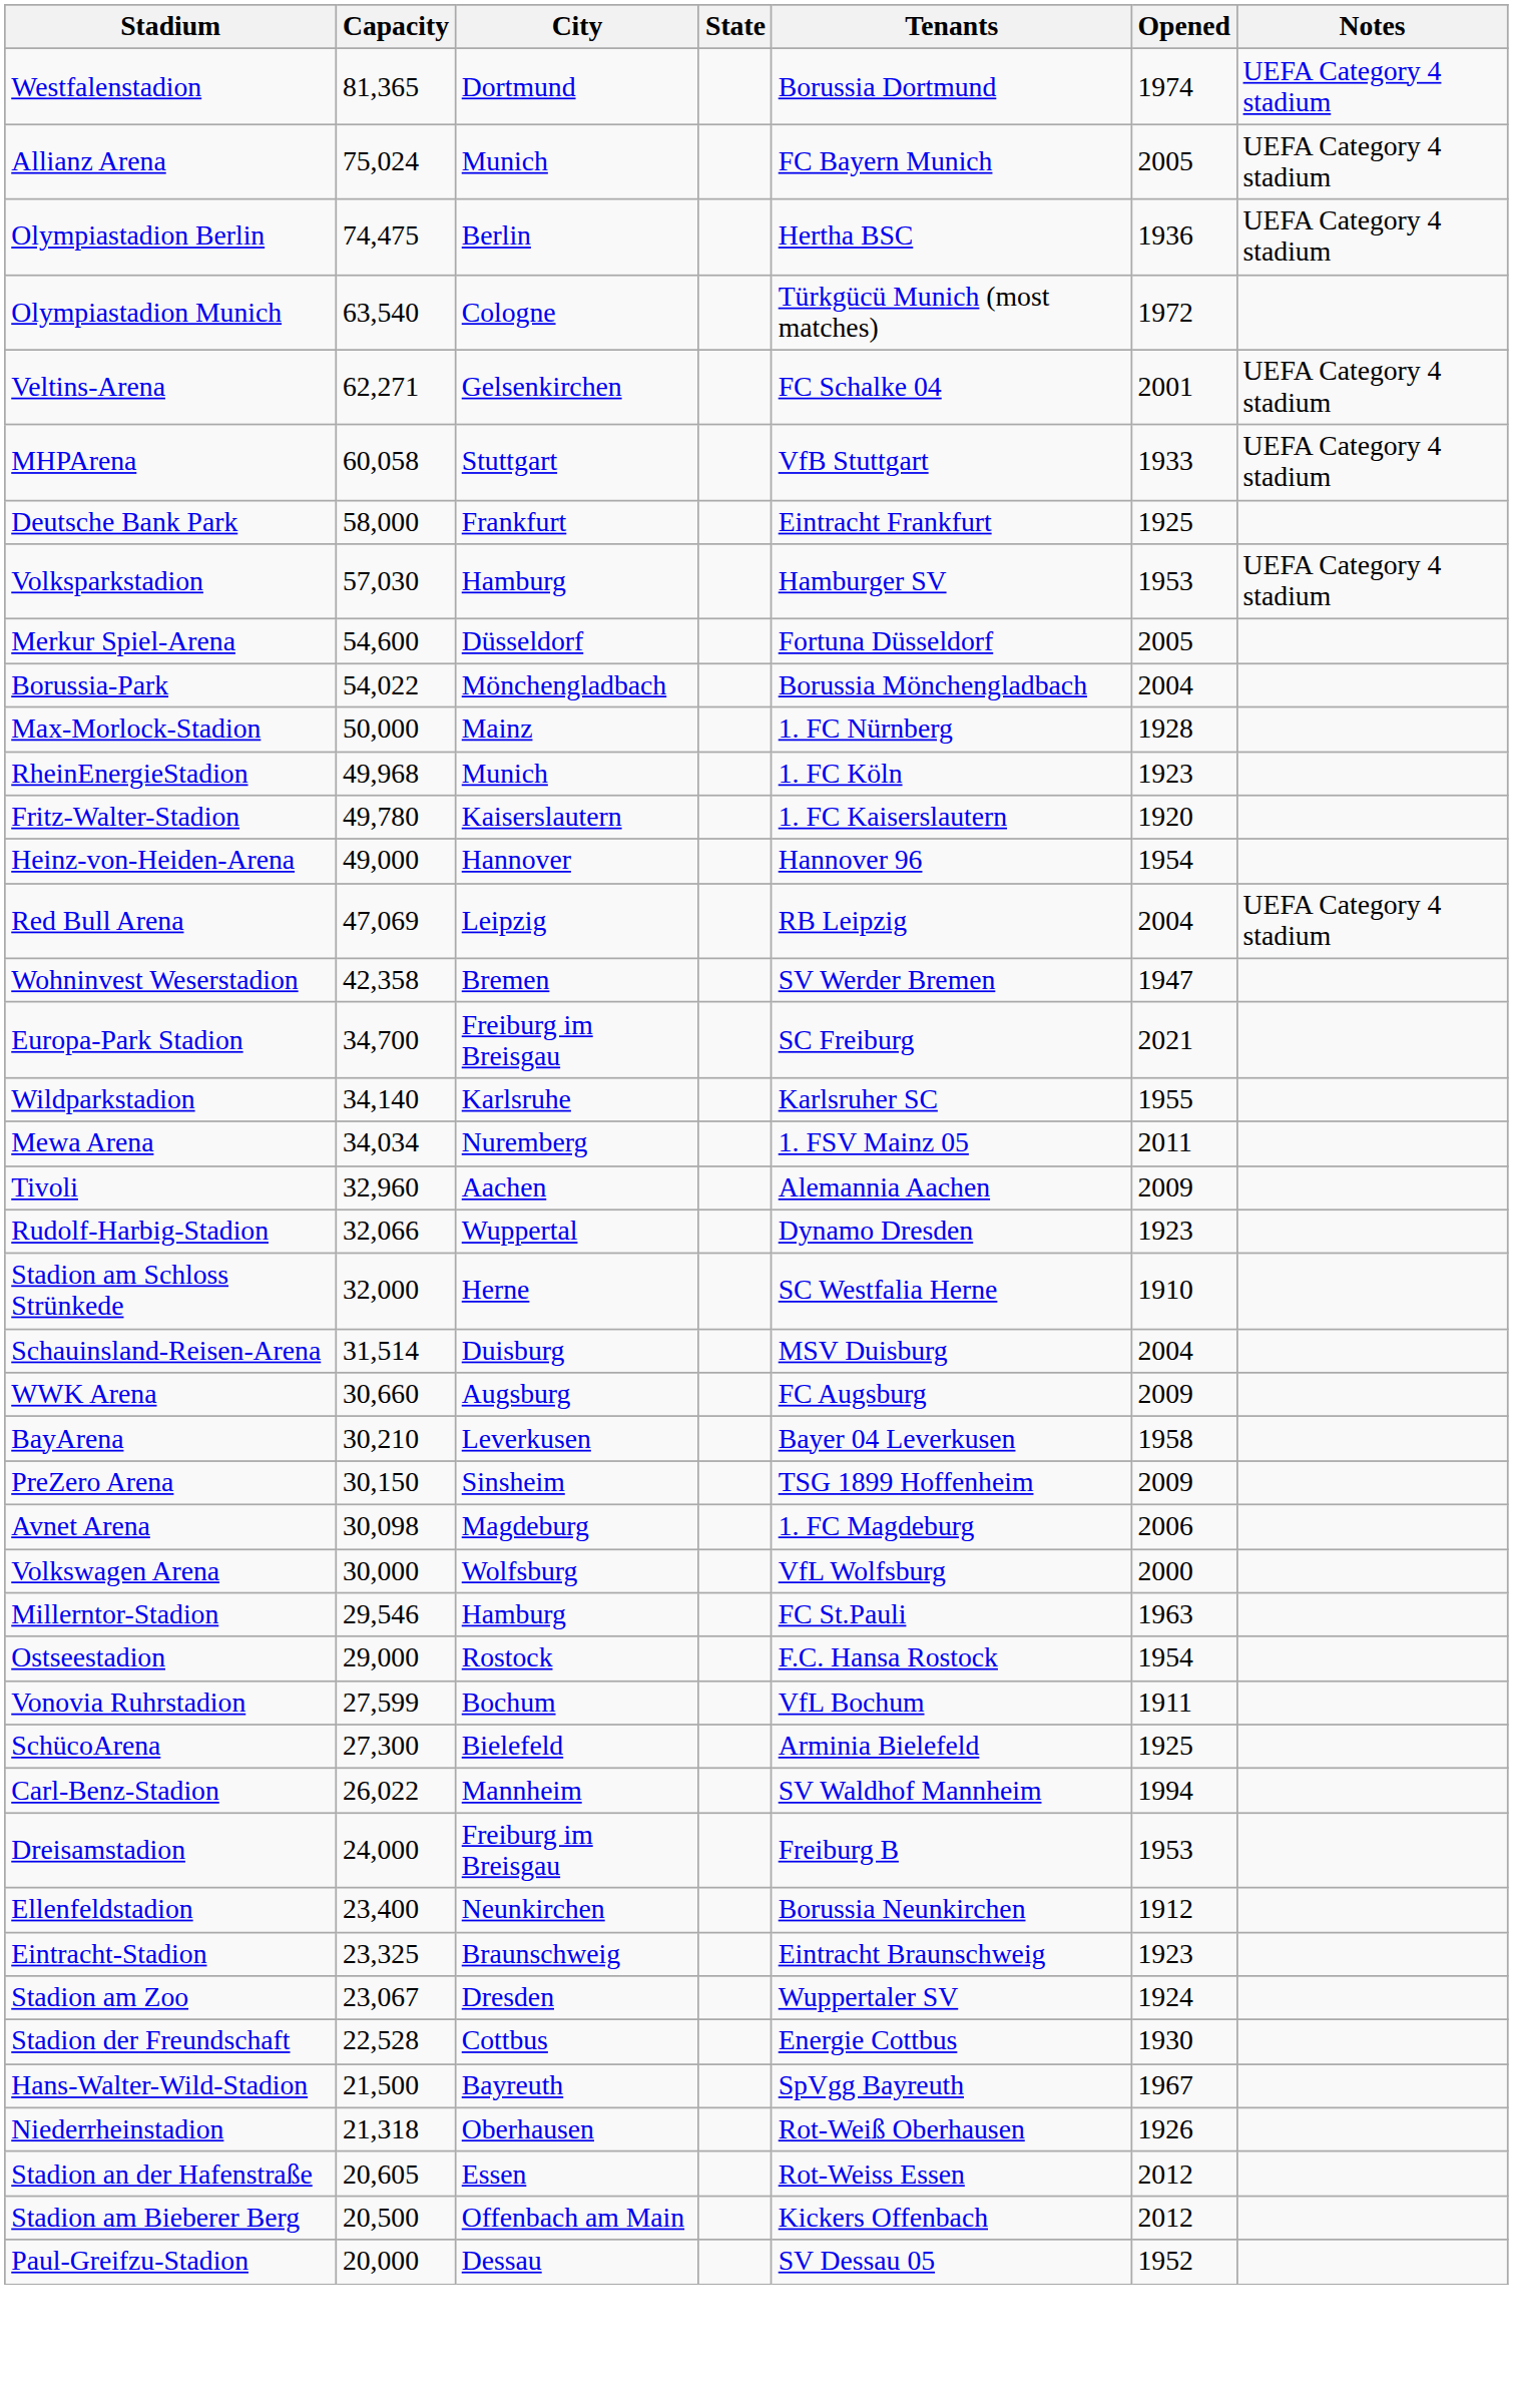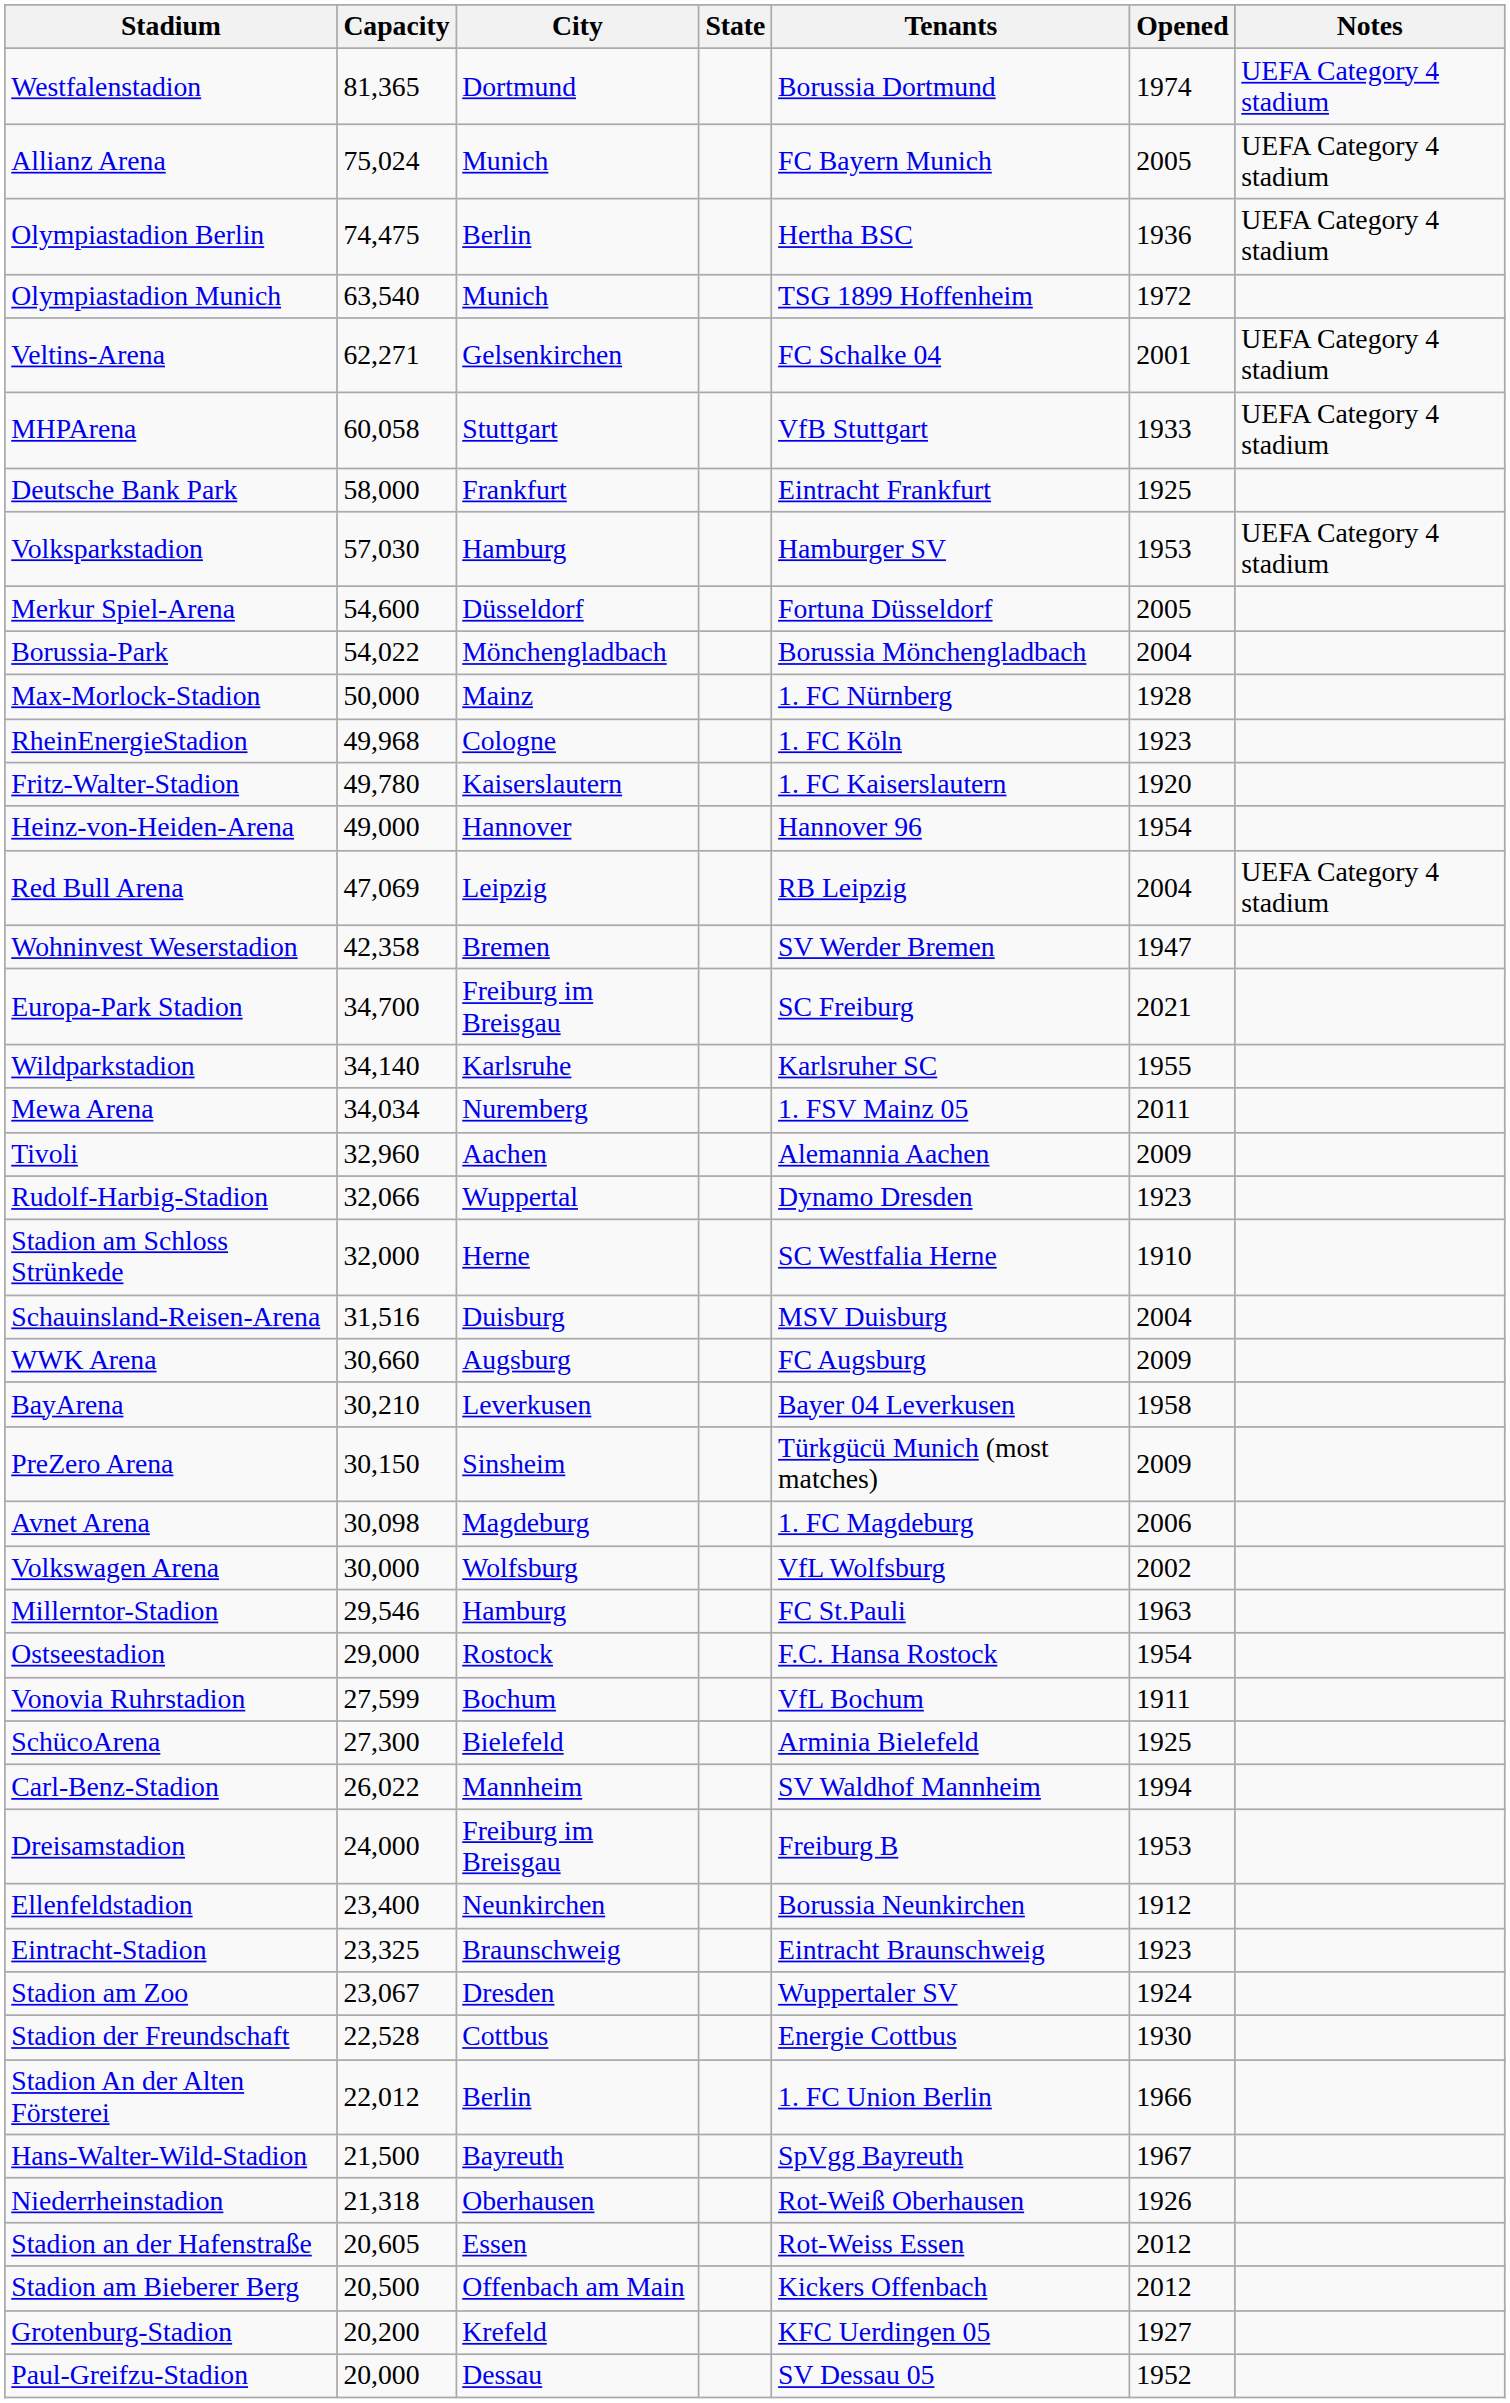Olympiastadion Munich | City: Cologne -> Munich
Olympiastadion Munich | Tenants: Türkgücü Munich (most matches) -> TSG 1899 Hoffenheim
RheinEnergieStadion | City: Munich -> Cologne
Schauinsland-Reisen-Arena | Capacity: 31,514 -> 31,516
PreZero Arena | Tenants: TSG 1899 Hoffenheim -> Türkgücü Munich (most matches)
Volkswagen Arena | Opened: 2000 -> 2002
+ row: Stadion An der Alten Försterei | 22,012 | Berlin | 1. FC Union Berlin | 1966
+ row: Grotenburg-Stadion | 20,200 | Krefeld | KFC Uerdingen 05 | 1927
